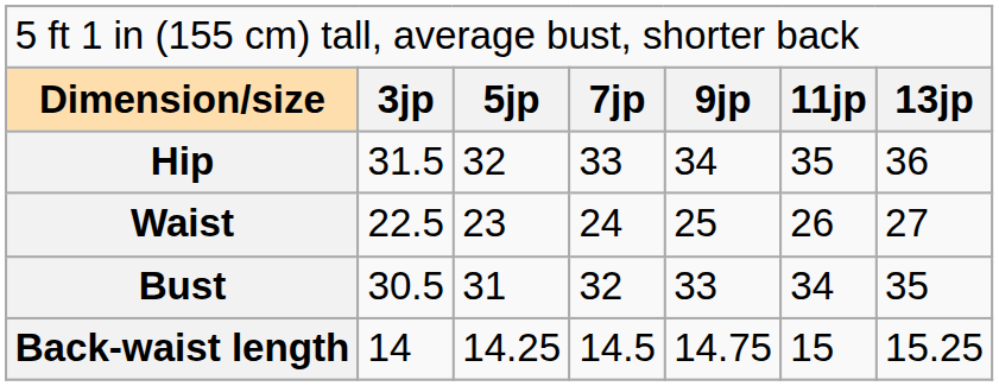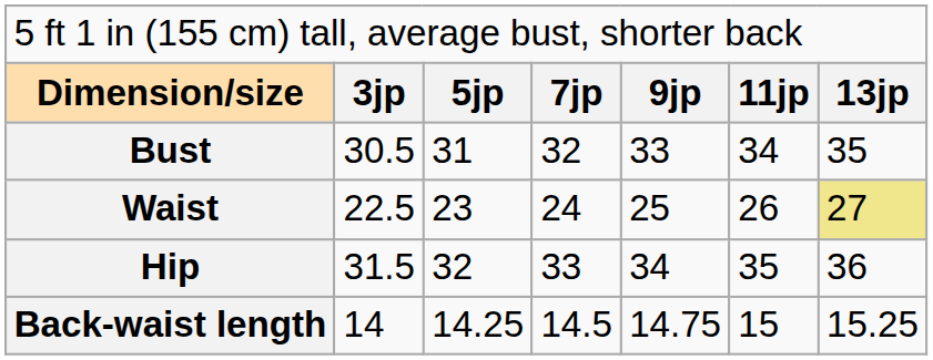rows swapped: Bust <-> Hip
Waist | column 7: no background -> khaki background
